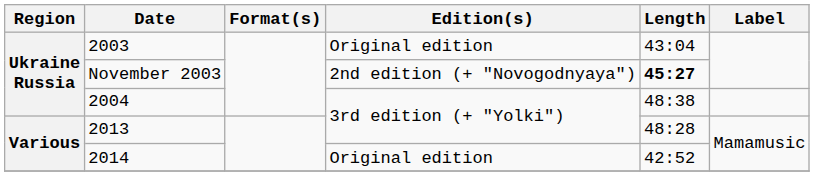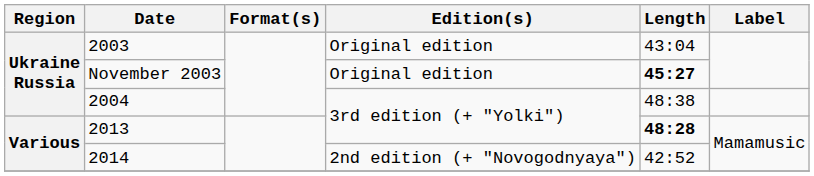November 2003 | Edition(s): 2nd edition (+ "Novogodnyaya") -> Original edition
2013 | Length: normal -> bold
2014 | Edition(s): Original edition -> 2nd edition (+ "Novogodnyaya")
